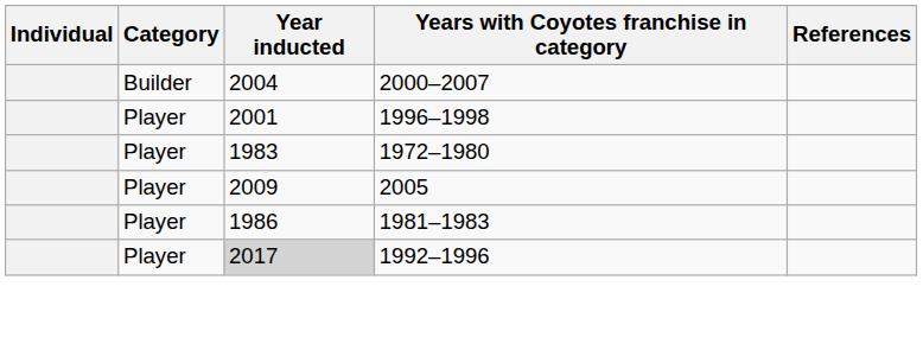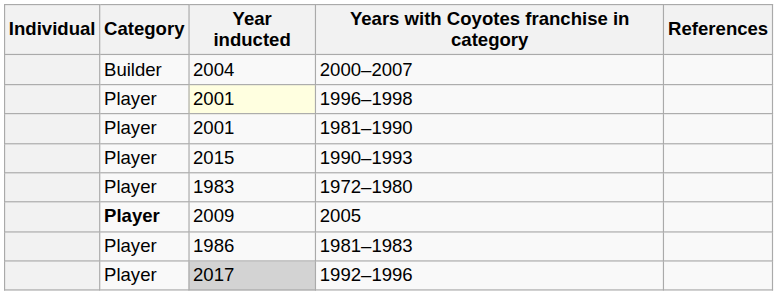1996–1998 | Year inducted: no background -> lightyellow background
+ row: Player | 2001 | 1981–1990
+ row: Player | 2015 | 1990–1993
2005 | Category: normal -> bold
